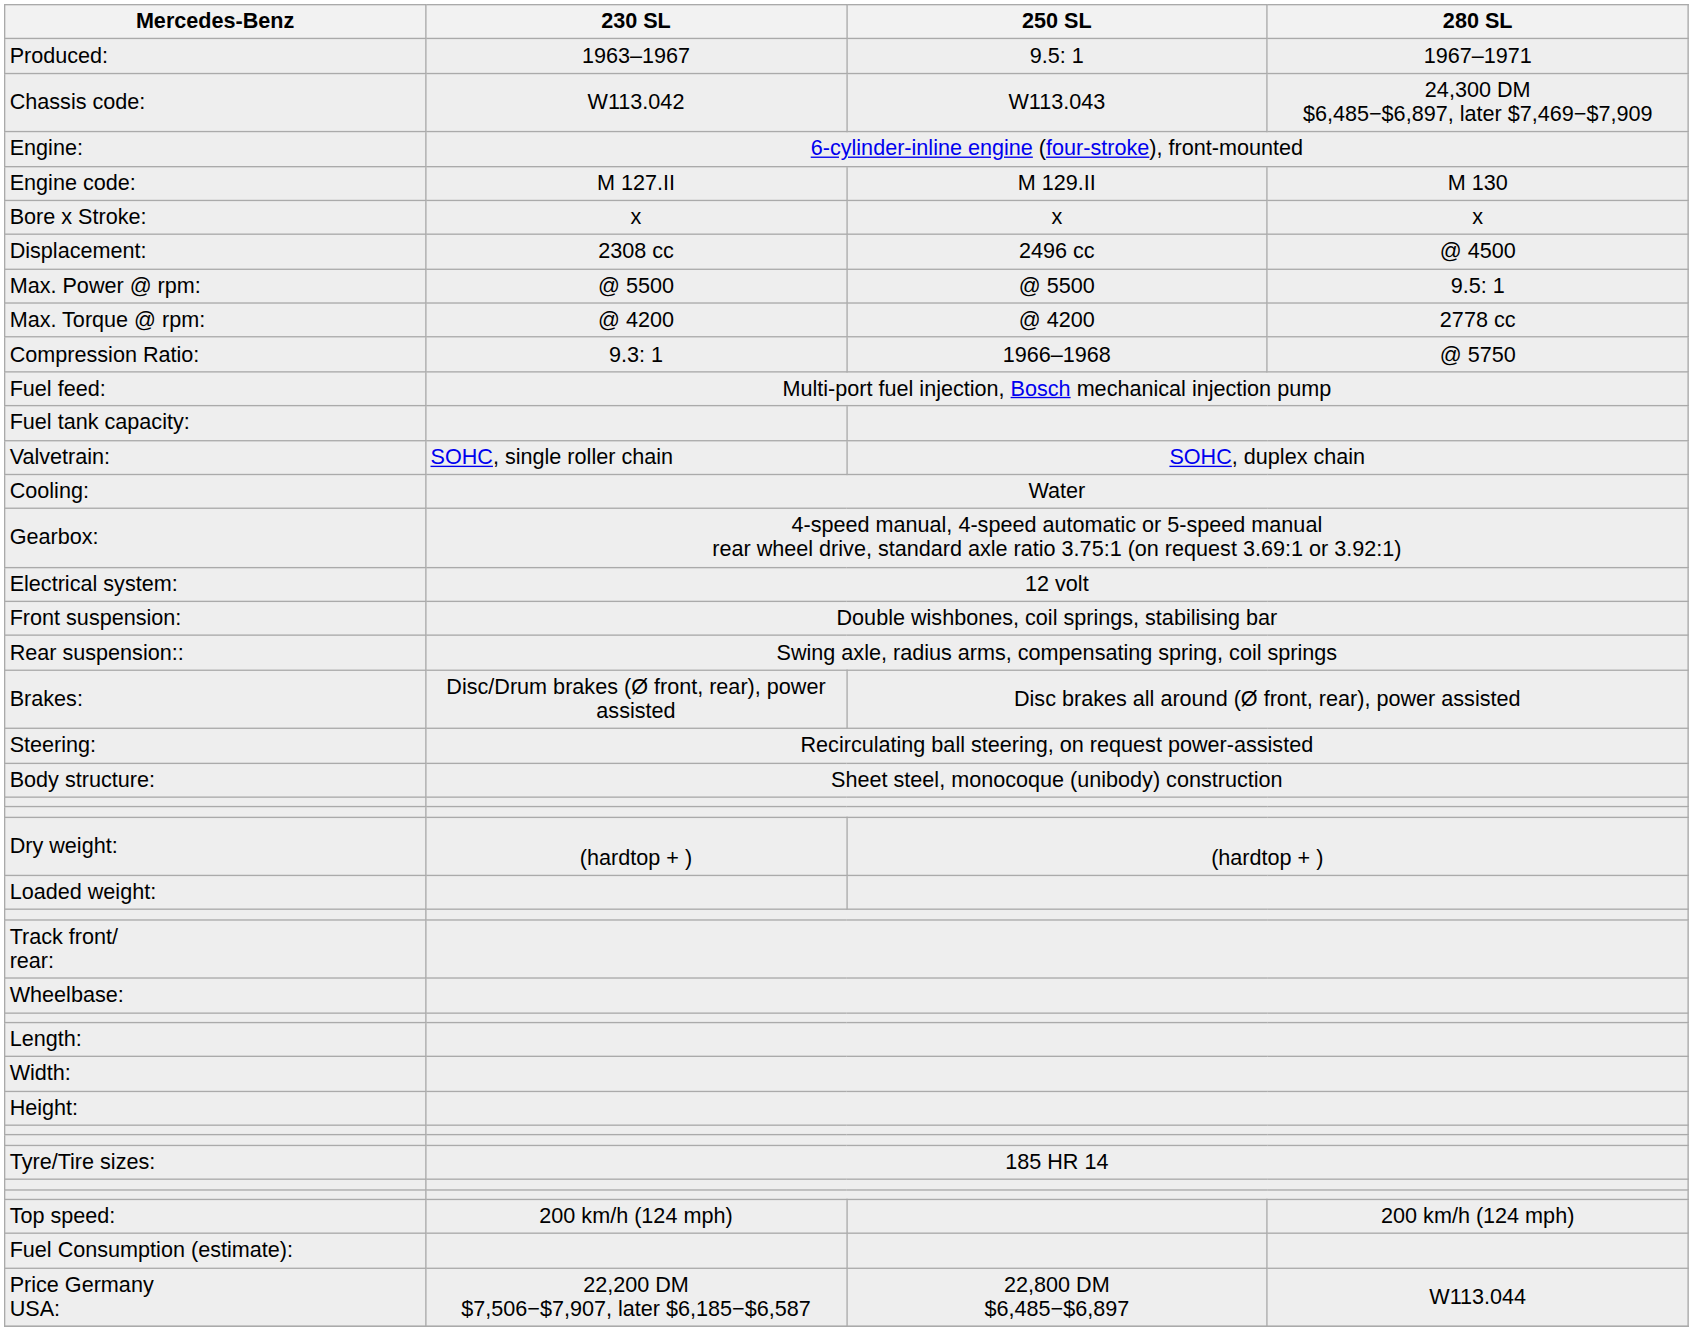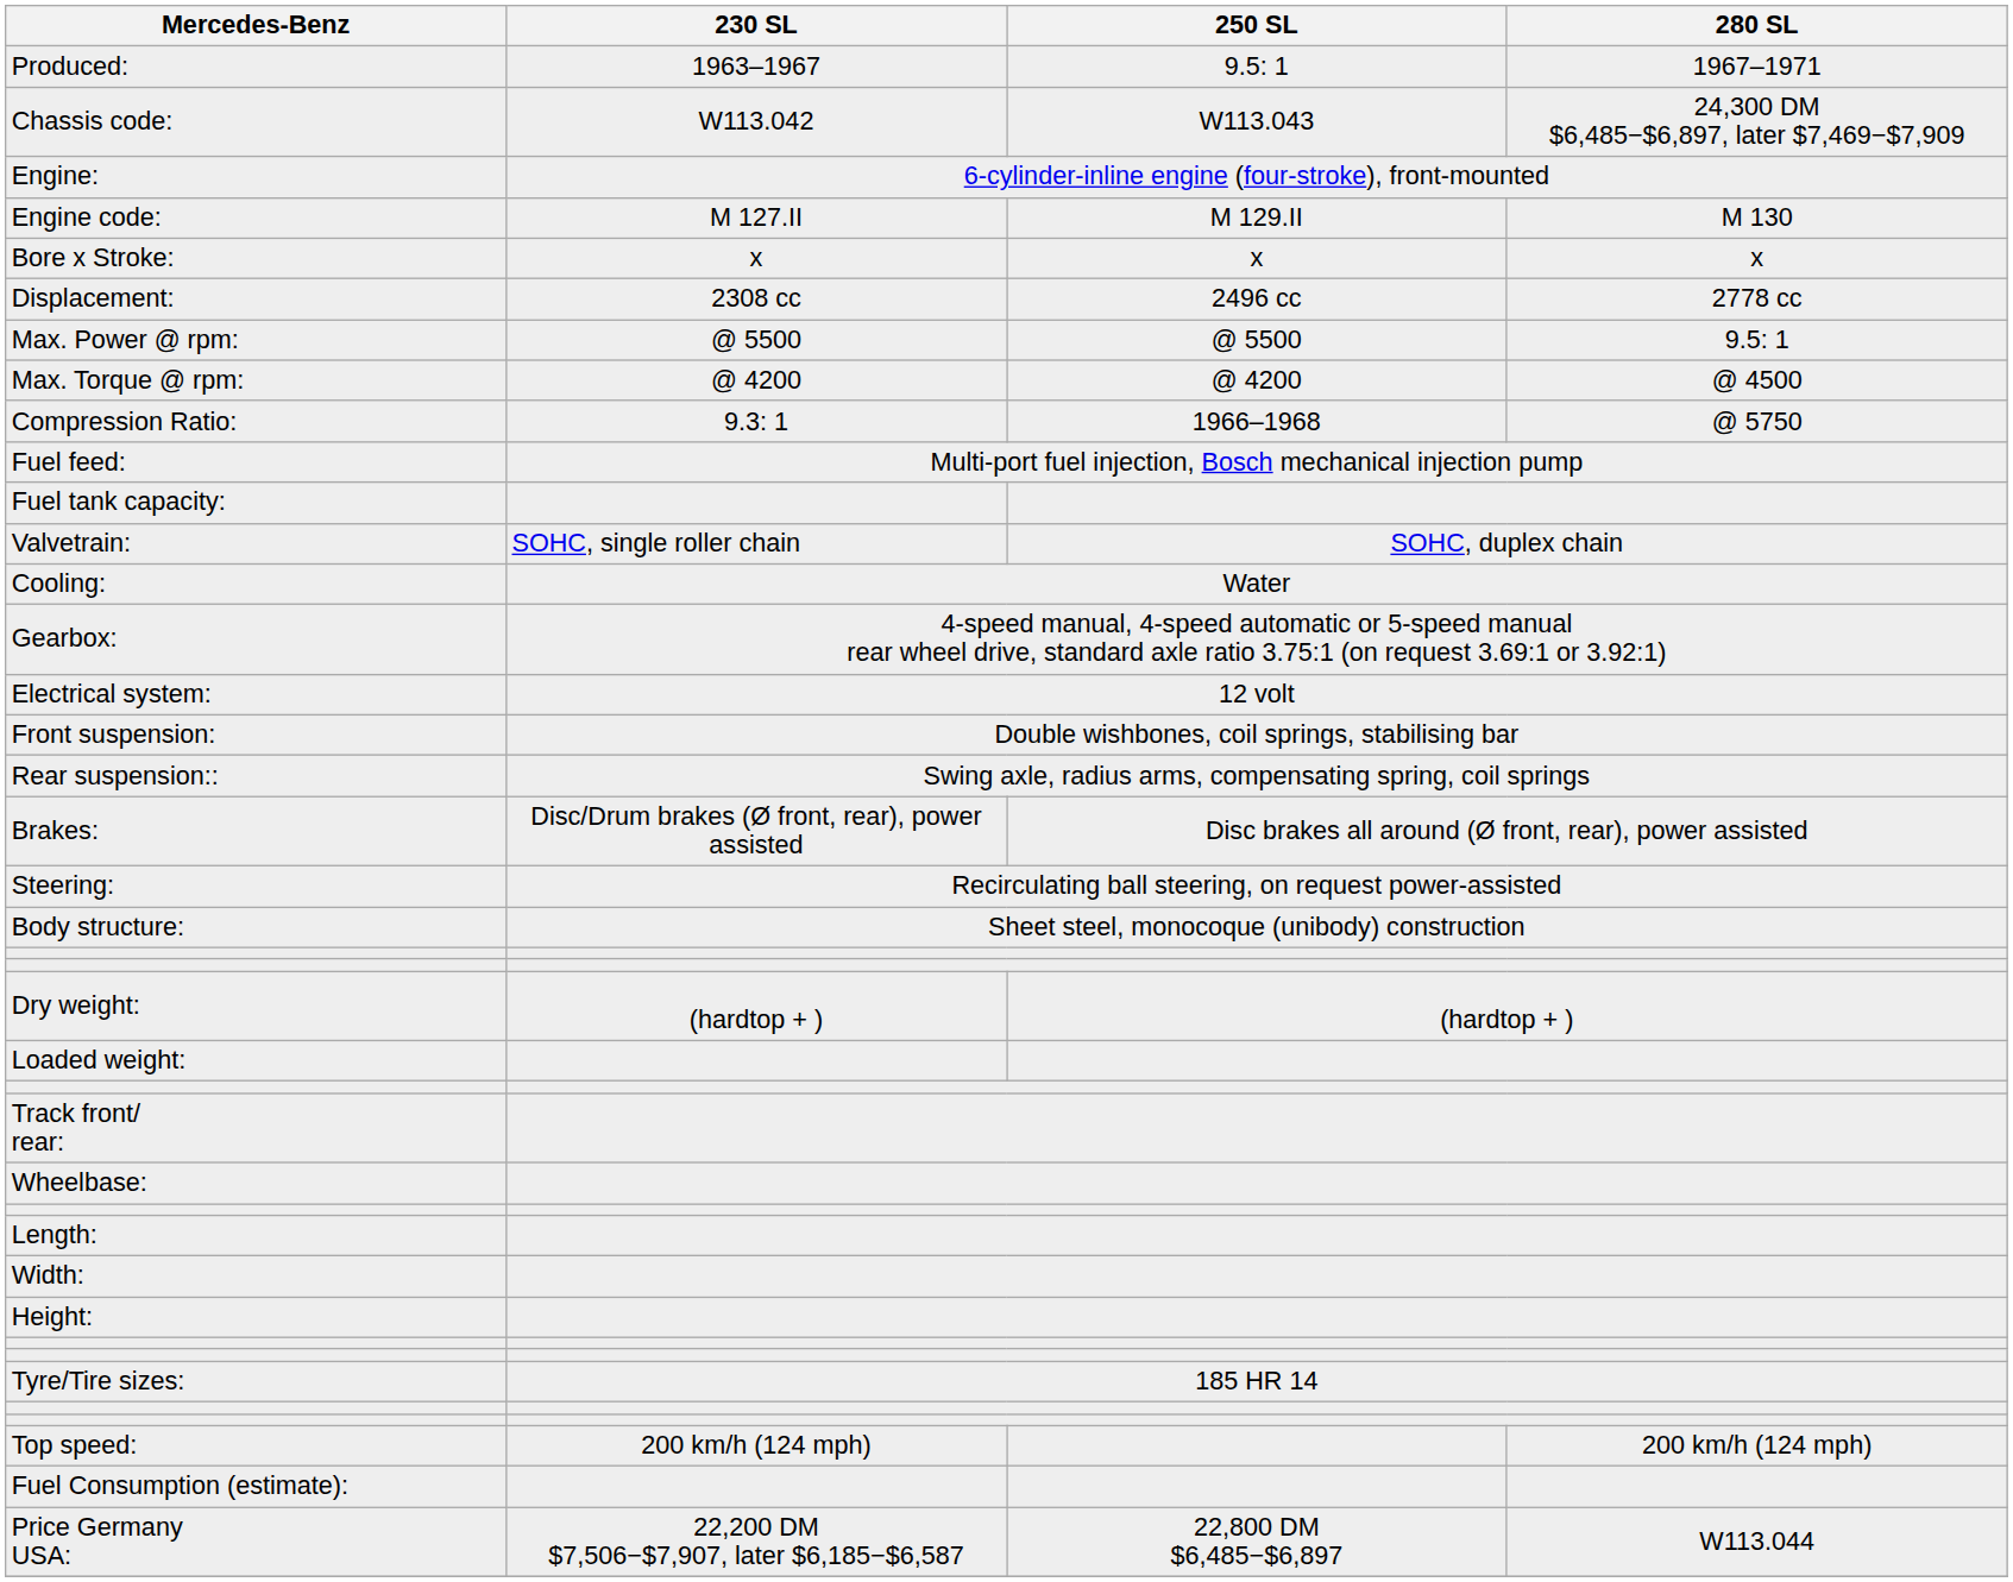Displacement: | 280 SL: @ 4500 -> 2778 cc
Max. Torque @ rpm: | 280 SL: 2778 cc -> @ 4500
